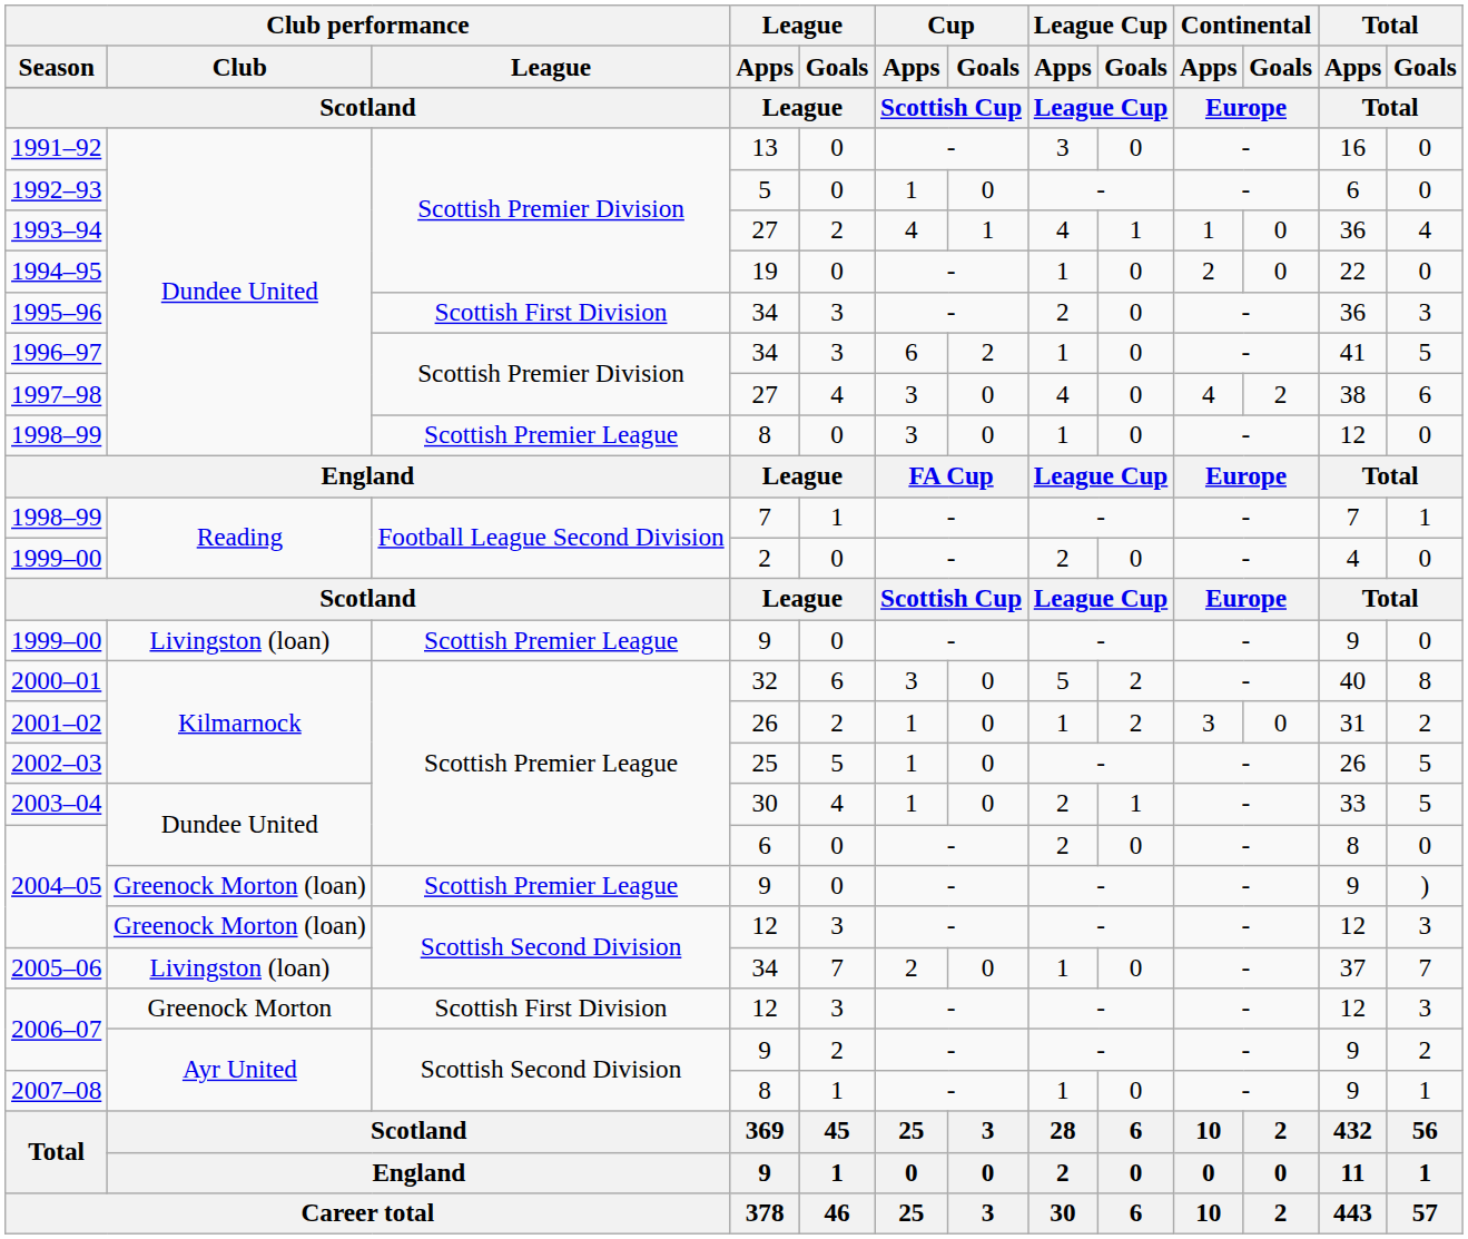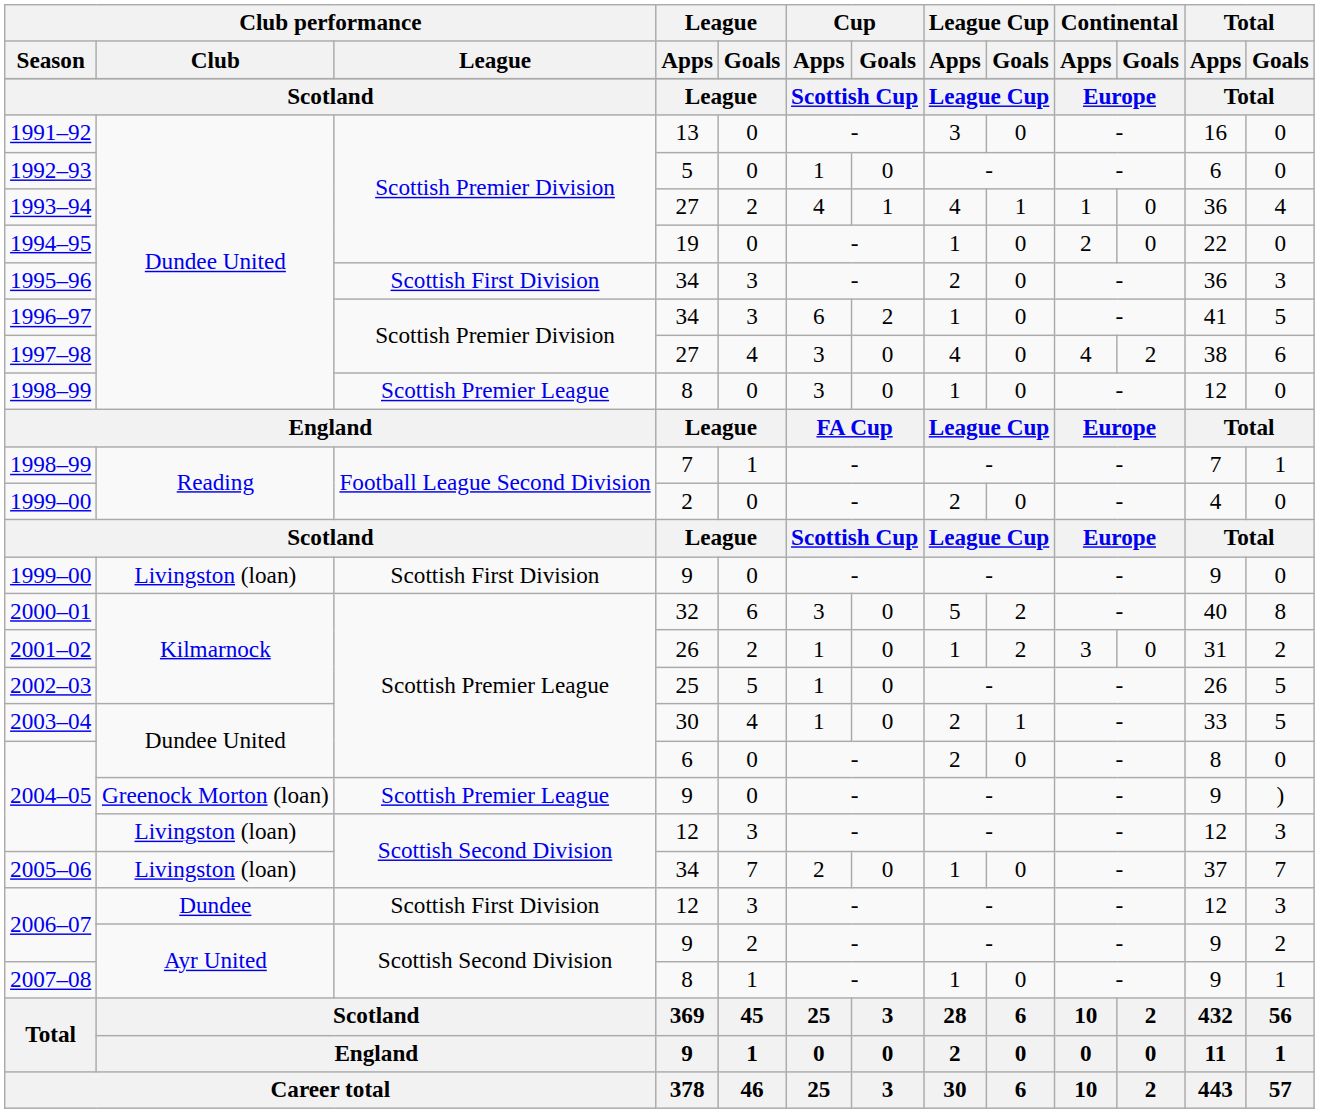1999–00 / 9 | Club performance / League: Scottish Premier League -> Scottish First Division
2004–05 / 12 | Club performance / Club: Greenock Morton (loan) -> Livingston (loan)
2006–07 / 12 | Club performance / Club: Greenock Morton -> Dundee
